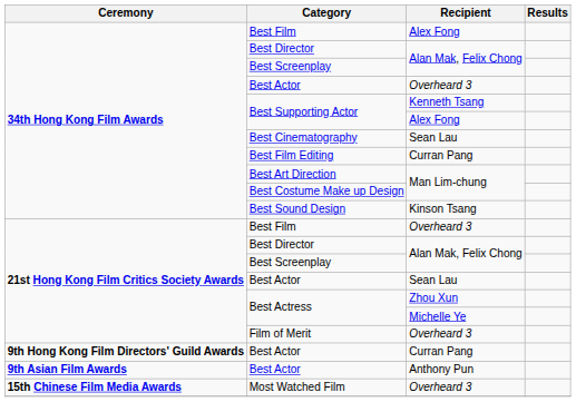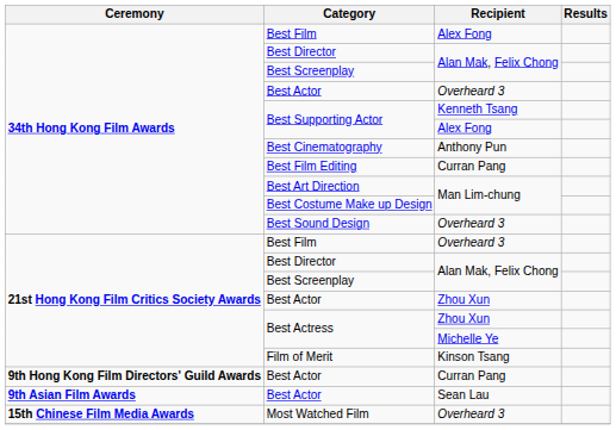Best Cinematography | Recipient: Sean Lau -> Anthony Pun
Best Sound Design | Recipient: Kinson Tsang -> Overheard 3
21st Hong Kong Film Critics Society Awards / Best Actor | Recipient: Sean Lau -> Zhou Xun
Film of Merit | Recipient: Overheard 3 -> Kinson Tsang
9th Asian Film Awards / Best Actor | Recipient: Anthony Pun -> Sean Lau
